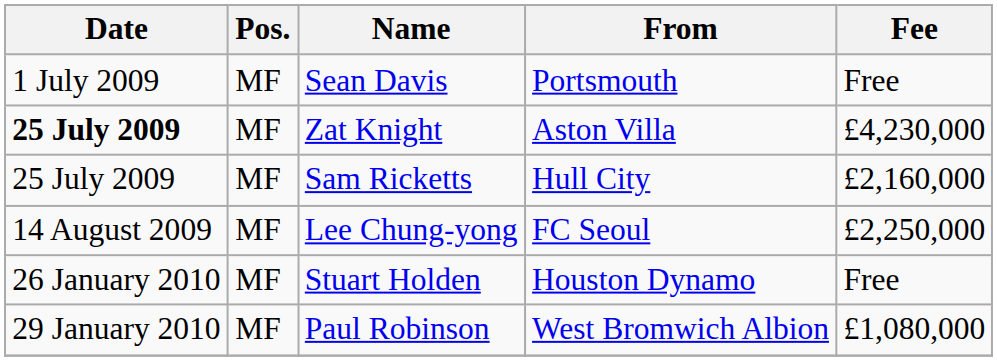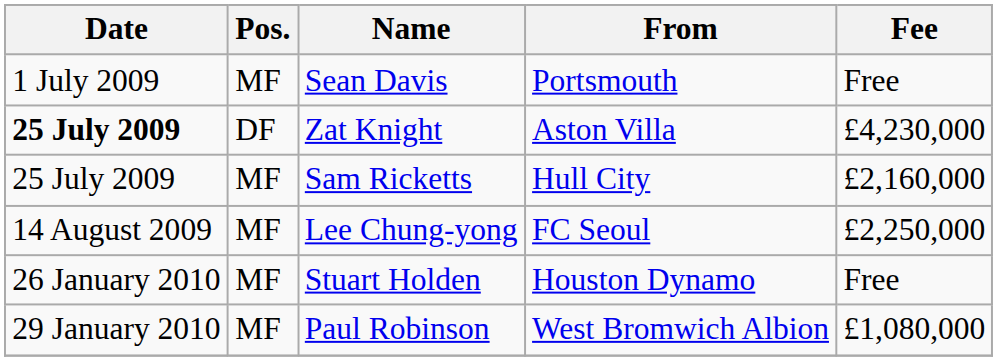Zat Knight | Pos.: MF -> DF
